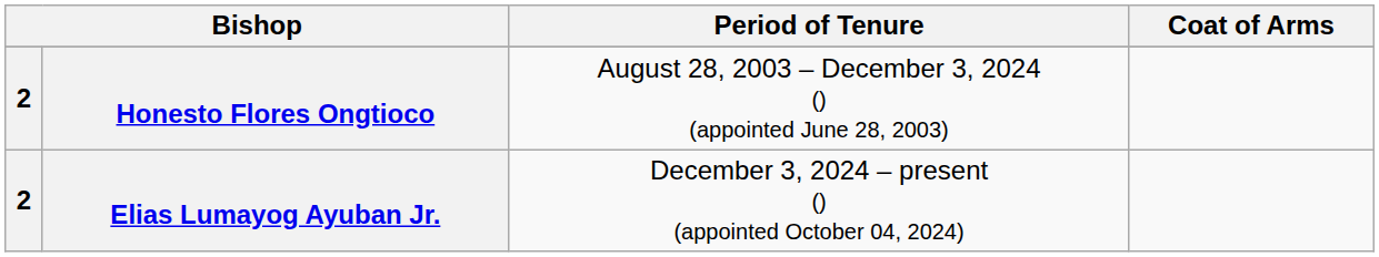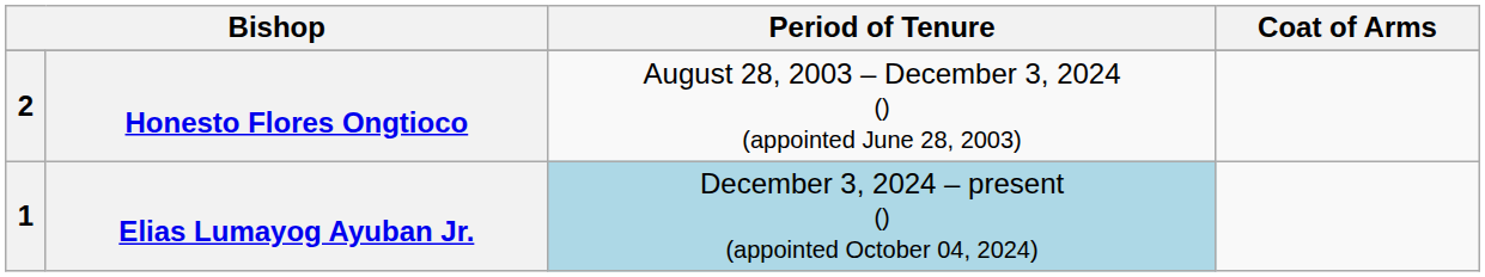Elias Lumayog Ayuban Jr. | column 1: 2 -> 1
Elias Lumayog Ayuban Jr. | Period of Tenure: no background -> lightblue background
